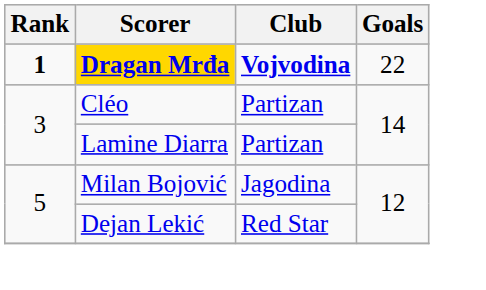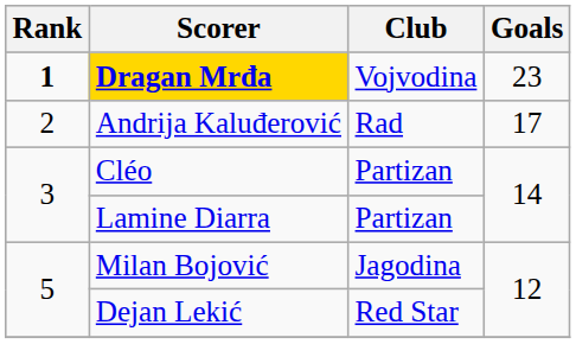Dragan Mrđa | Club: bold -> normal
Dragan Mrđa | Goals: 22 -> 23
+ row: 2 | Andrija Kaluđerović | Rad | 17
